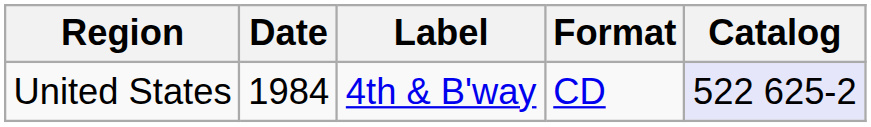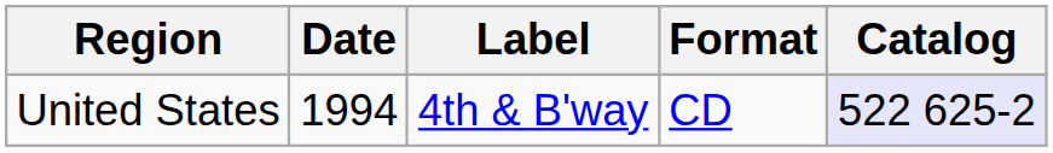United States | Date: 1984 -> 1994
